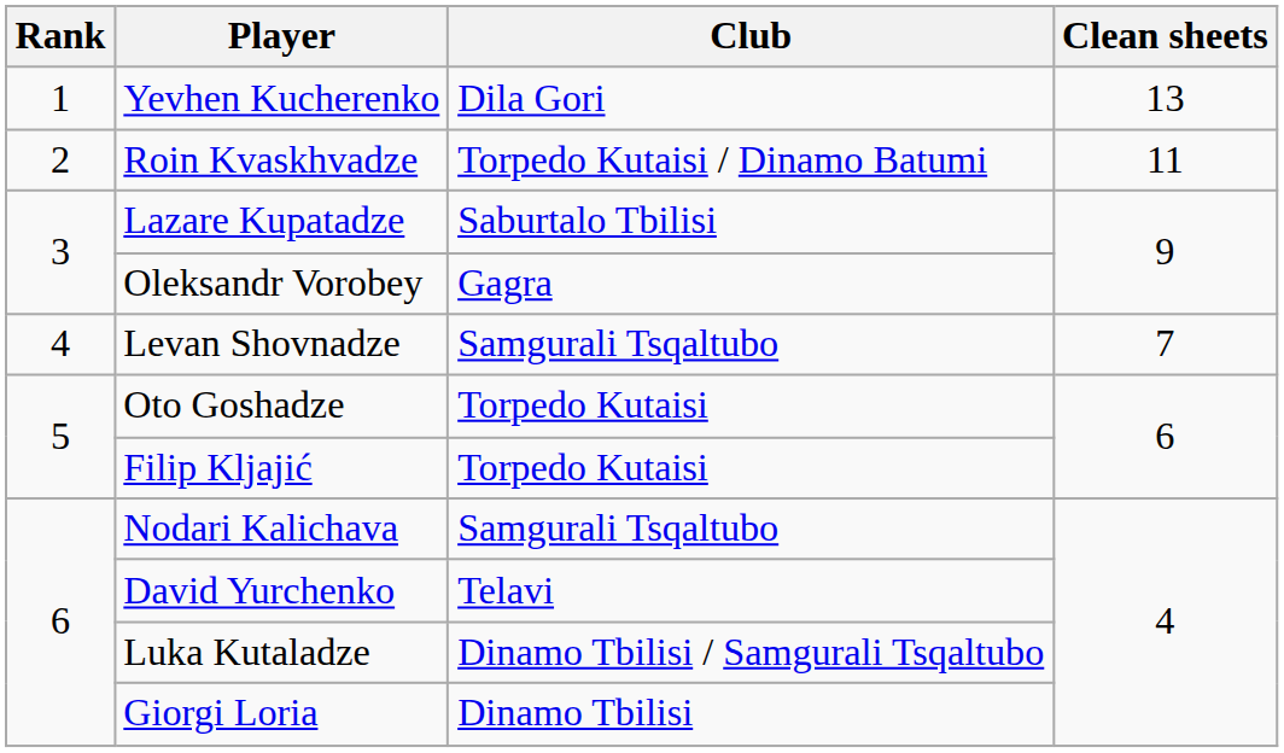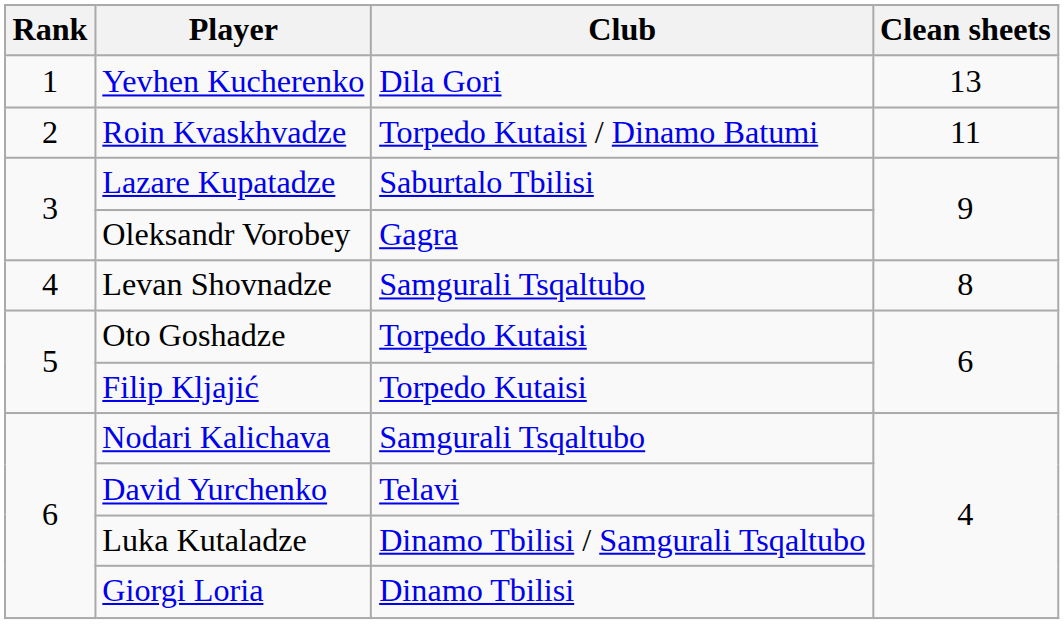Levan Shovnadze | Clean sheets: 7 -> 8
